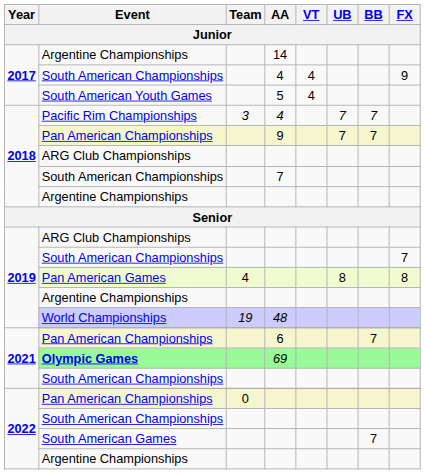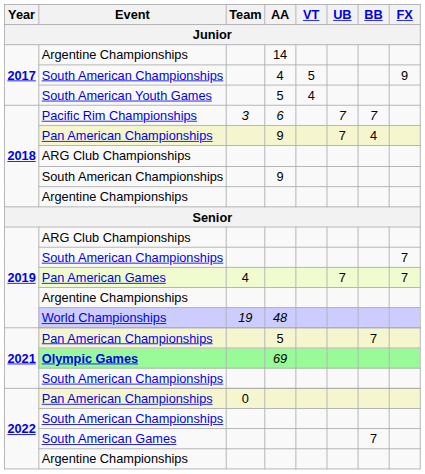2017 / South American Championships | VT: 4 -> 5
Pacific Rim Championships | AA: 4 -> 6
2018 / Pan American Championships | BB: 7 -> 4
2018 / South American Championships | AA: 7 -> 9
Pan American Games | UB: 8 -> 7
Pan American Games | FX: 8 -> 7
2021 / Pan American Championships | AA: 6 -> 5
